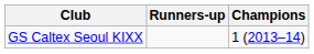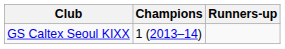columns swapped: Champions <-> Runners-up
